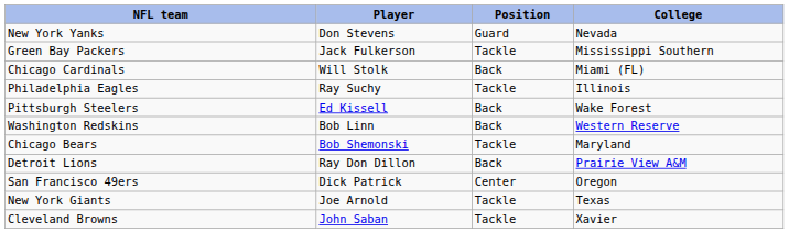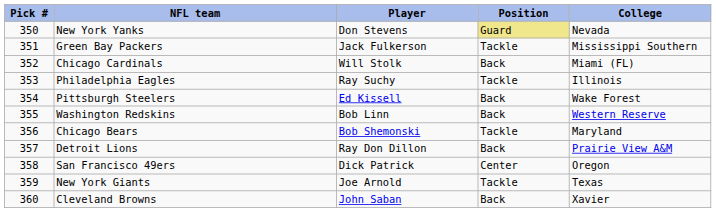+ column: Pick # | 350 | 351 | 352 | 353 | 354 | 355 | 356 | 357 | 358 | 359 | 360
New York Yanks | Position: no background -> khaki background
Cleveland Browns | Position: Tackle -> Back
